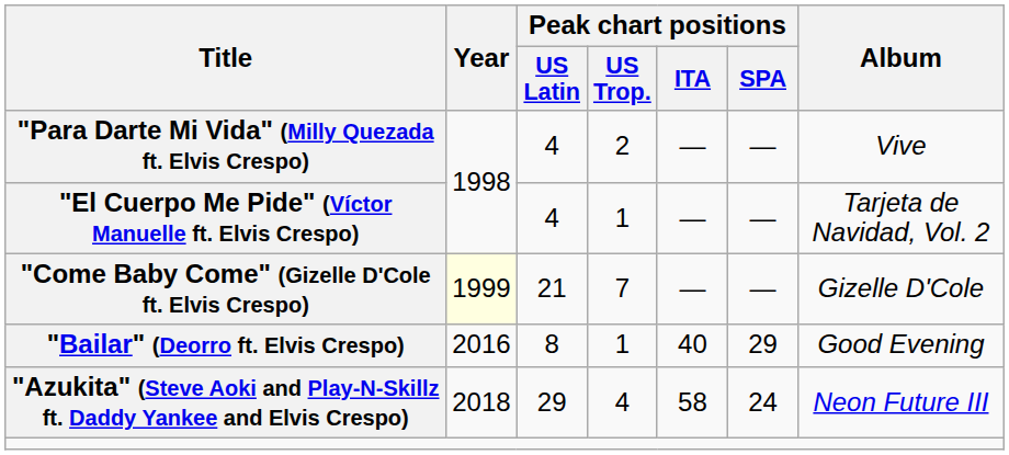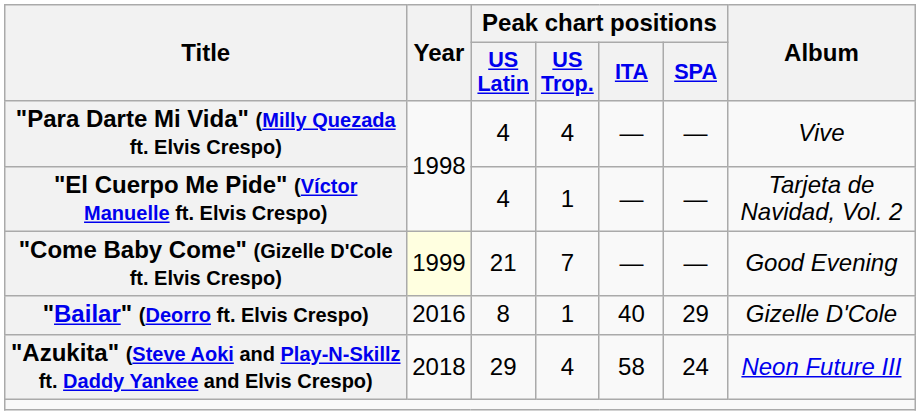"Para Darte Mi Vida" (Milly Quezada ft. Elvis Crespo) | Peak chart positions / US Trop.: 2 -> 4
"Come Baby Come" (Gizelle D'Cole ft. Elvis Crespo) | Album: Gizelle D'Cole -> Good Evening
"Bailar" (Deorro ft. Elvis Crespo) | Album: Good Evening -> Gizelle D'Cole
